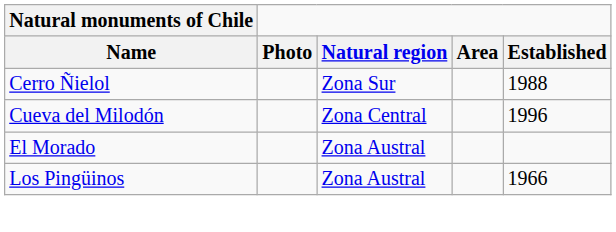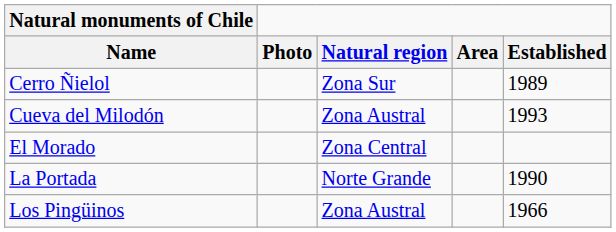Cerro Ñielol | Established: 1988 -> 1989
Cueva del Milodón | Natural region: Zona Central -> Zona Austral
Cueva del Milodón | Established: 1996 -> 1993
El Morado | Natural region: Zona Austral -> Zona Central
+ row: La Portada | Norte Grande | 1990
